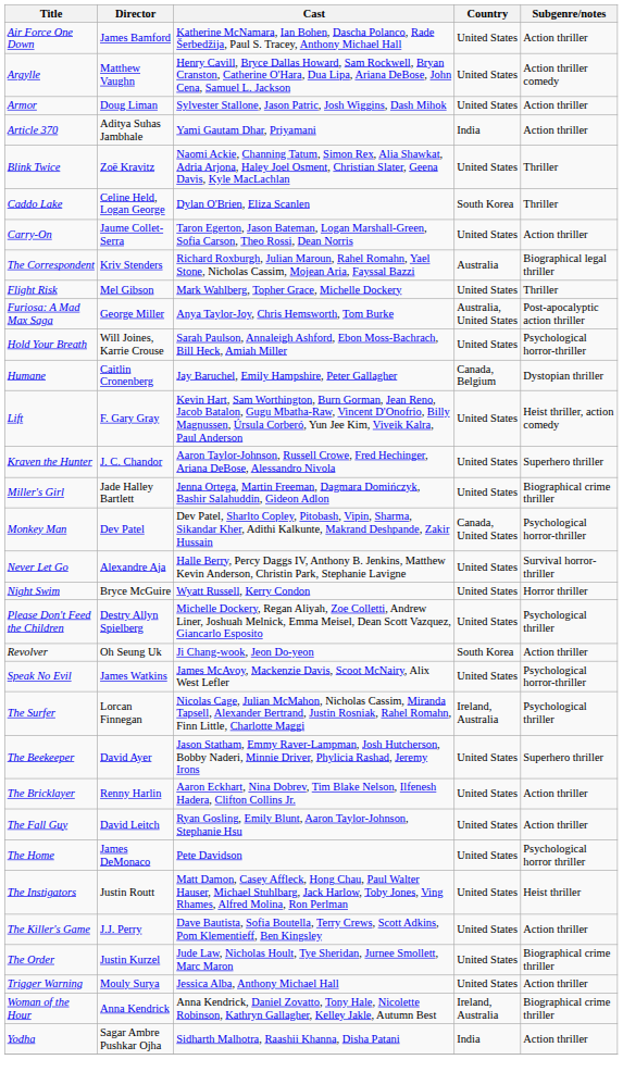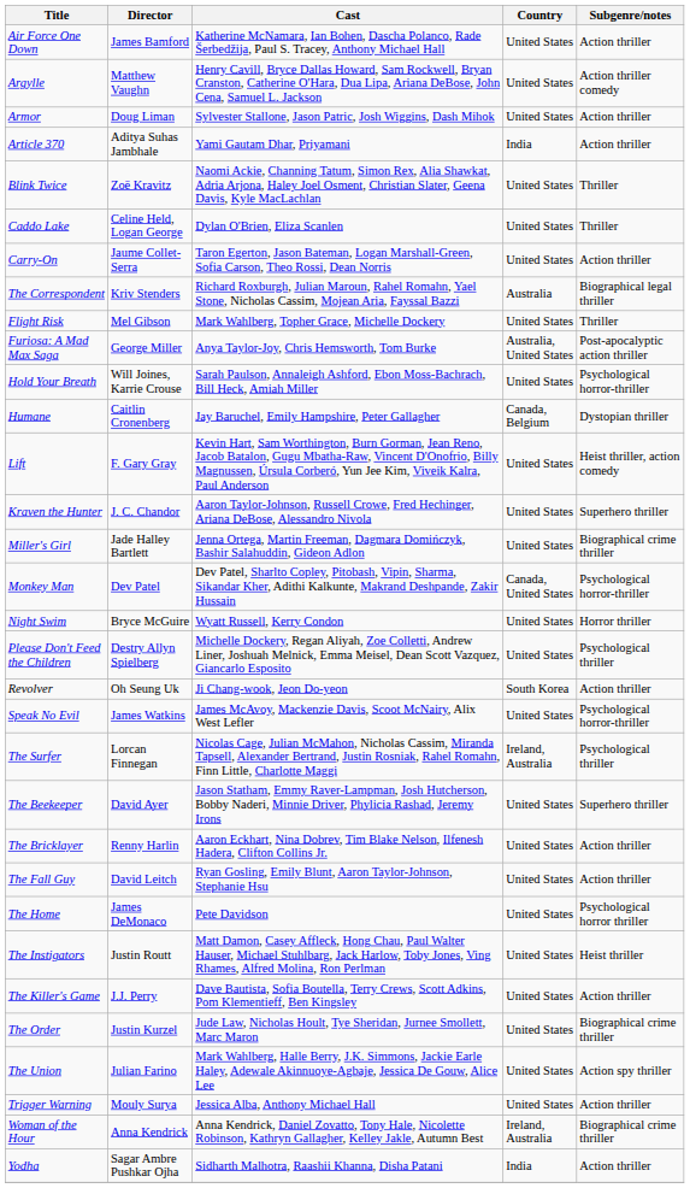Caddo Lake | Country: South Korea -> United States
- row: Never Let Go | Alexandre Aja | Halle Berry, Percy Daggs IV, Anthony B. Jenkins, Matthew Kevin Anderson, Christin Park, Stephanie Lavigne | United States | Survival horror-thriller
+ row: The Union | Julian Farino | Mark Wahlberg, Halle Berry, J.K. Simmons, Jackie Earle Haley, Adewale Akinnuoye-Agbaje, Jessica De Gouw, Alice Lee | United States | Action spy thriller
